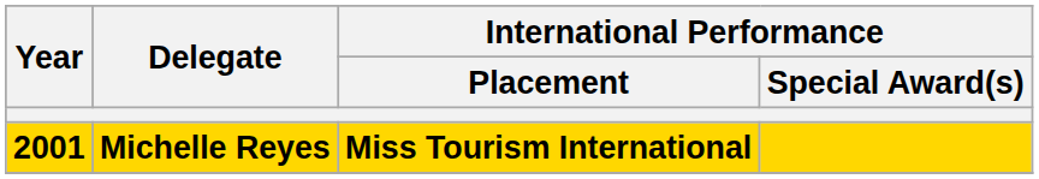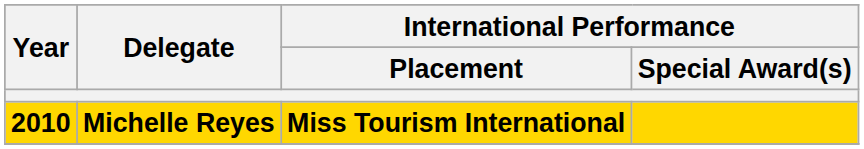Michelle Reyes | Year: 2001 -> 2010
